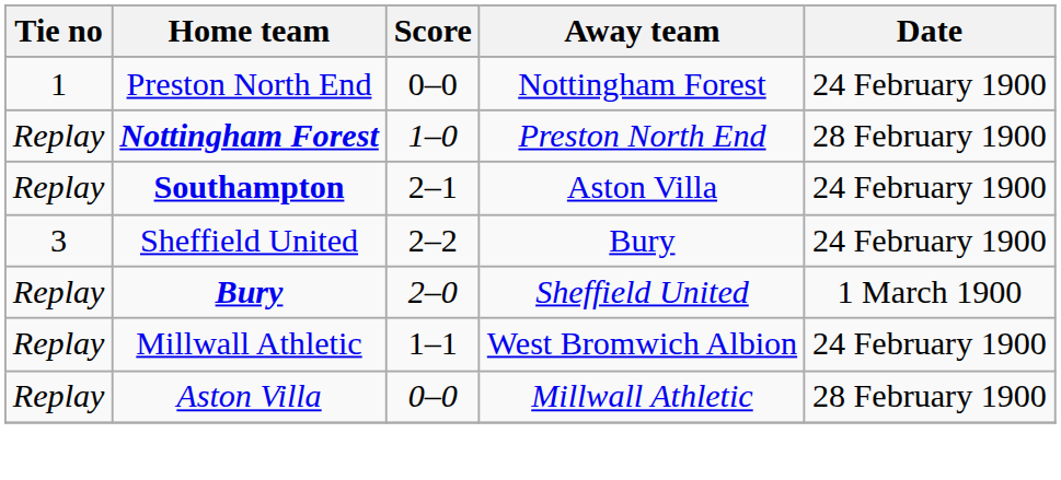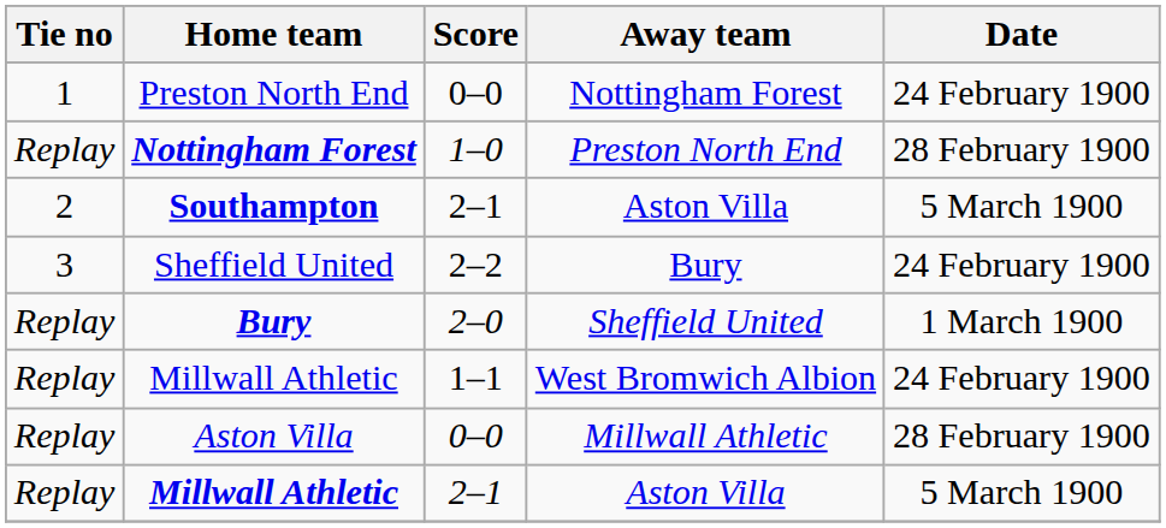Southampton | Tie no: Replay -> 2
Southampton | Date: 24 February 1900 -> 5 March 1900
+ row: Replay | Millwall Athletic | 2–1 | Aston Villa | 5 March 1900
